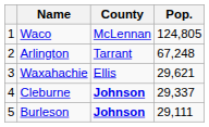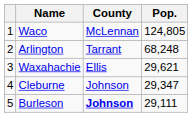Arlington | Pop.: 67,248 -> 68,248
Cleburne | County: bold -> normal
Cleburne | Pop.: 29,337 -> 29,347
